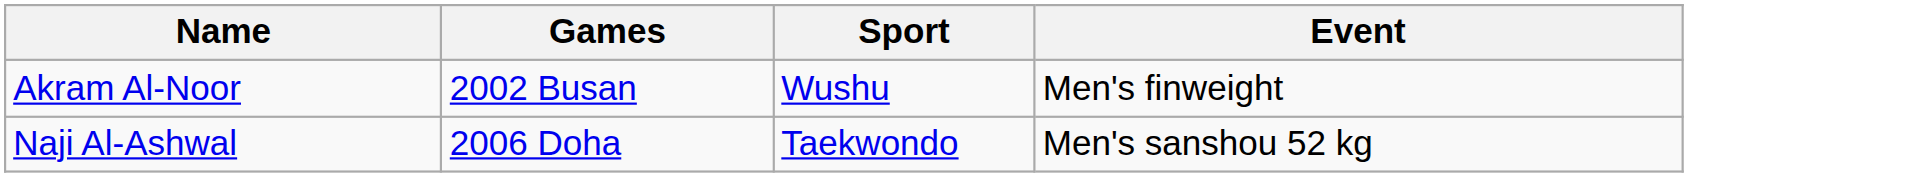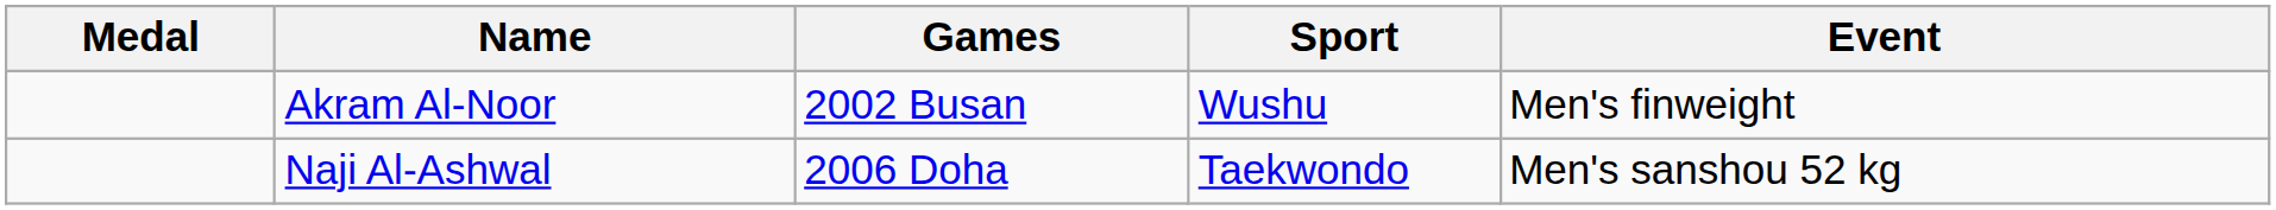+ column: Medal
